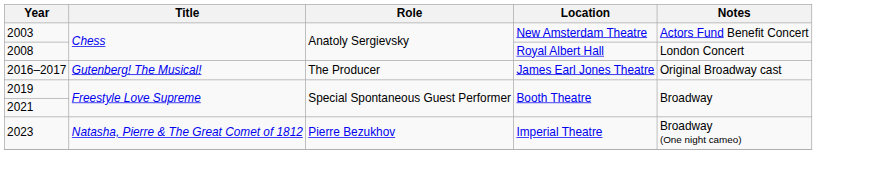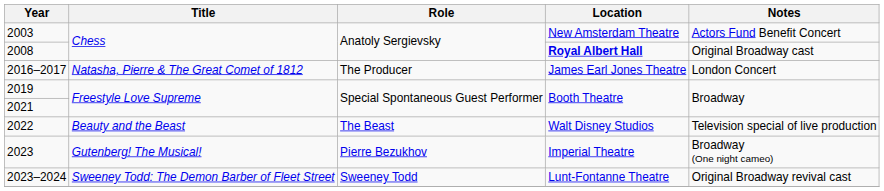2008 | Location: normal -> bold
2008 | Notes: London Concert -> Original Broadway cast
2016–2017 | Title: Gutenberg! The Musical! -> Natasha, Pierre & The Great Comet of 1812
2016–2017 | Notes: Original Broadway cast -> London Concert
+ row: 2022 | Beauty and the Beast | The Beast | Walt Disney Studios | Television special of live production
2023 | Title: Natasha, Pierre & The Great Comet of 1812 -> Gutenberg! The Musical!
+ row: 2023–2024 | Sweeney Todd: The Demon Barber of Fleet Street | Sweeney Todd | Lunt-Fontanne Theatre | Original Broadway revival cast
